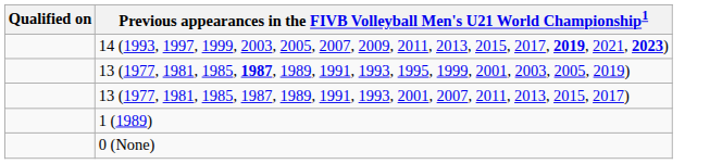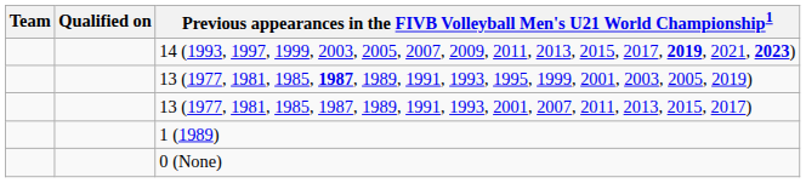+ column: Team
